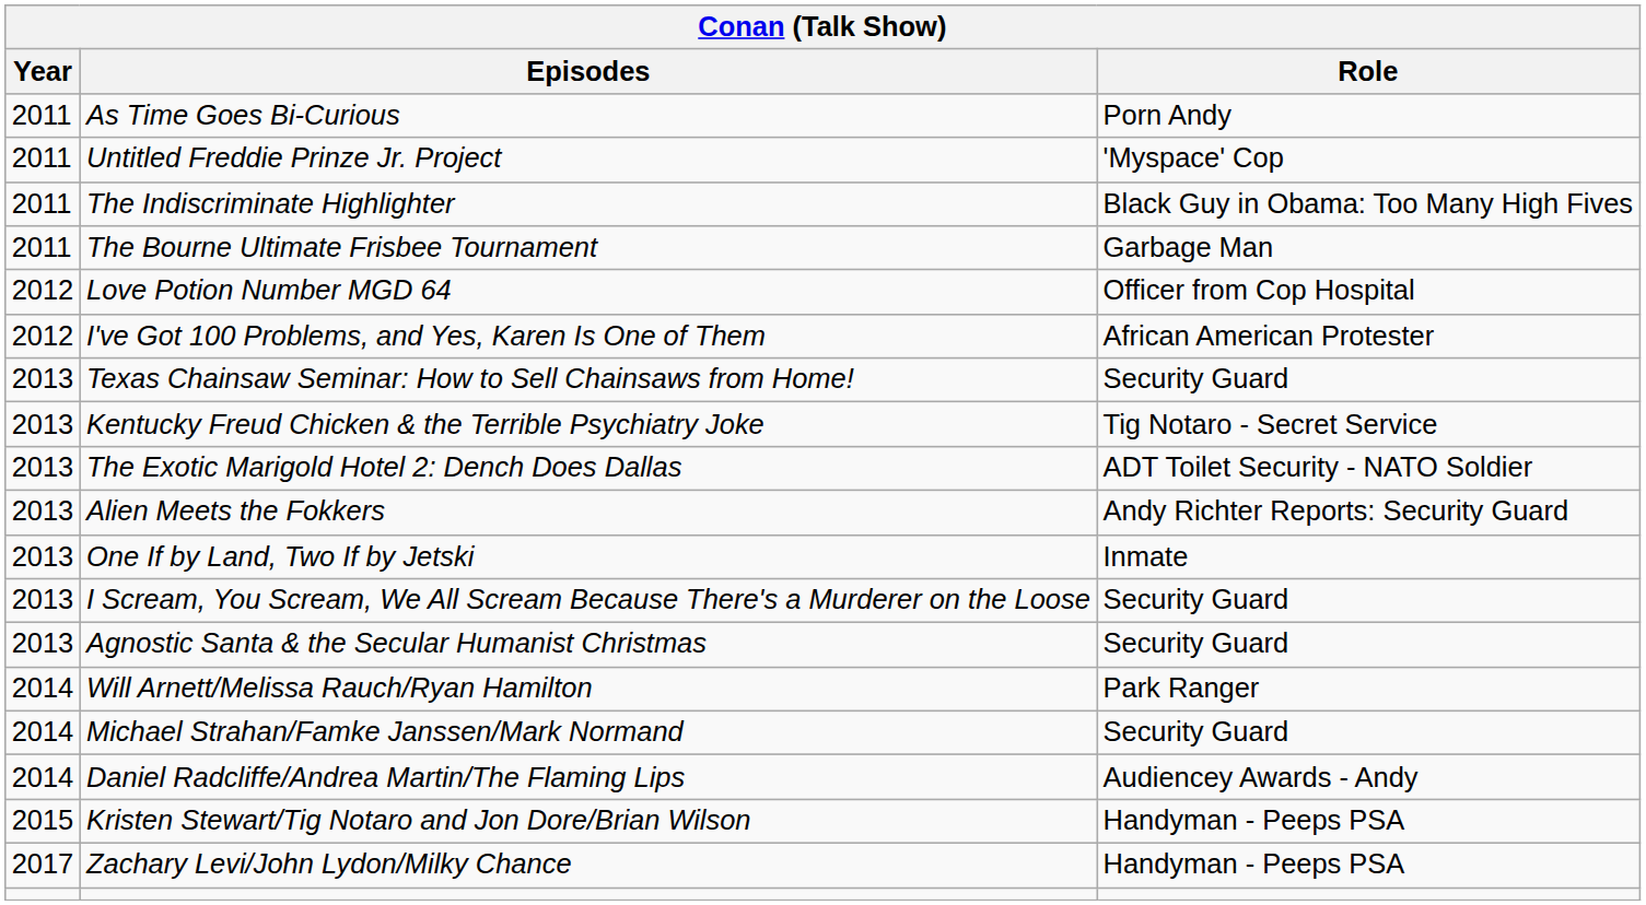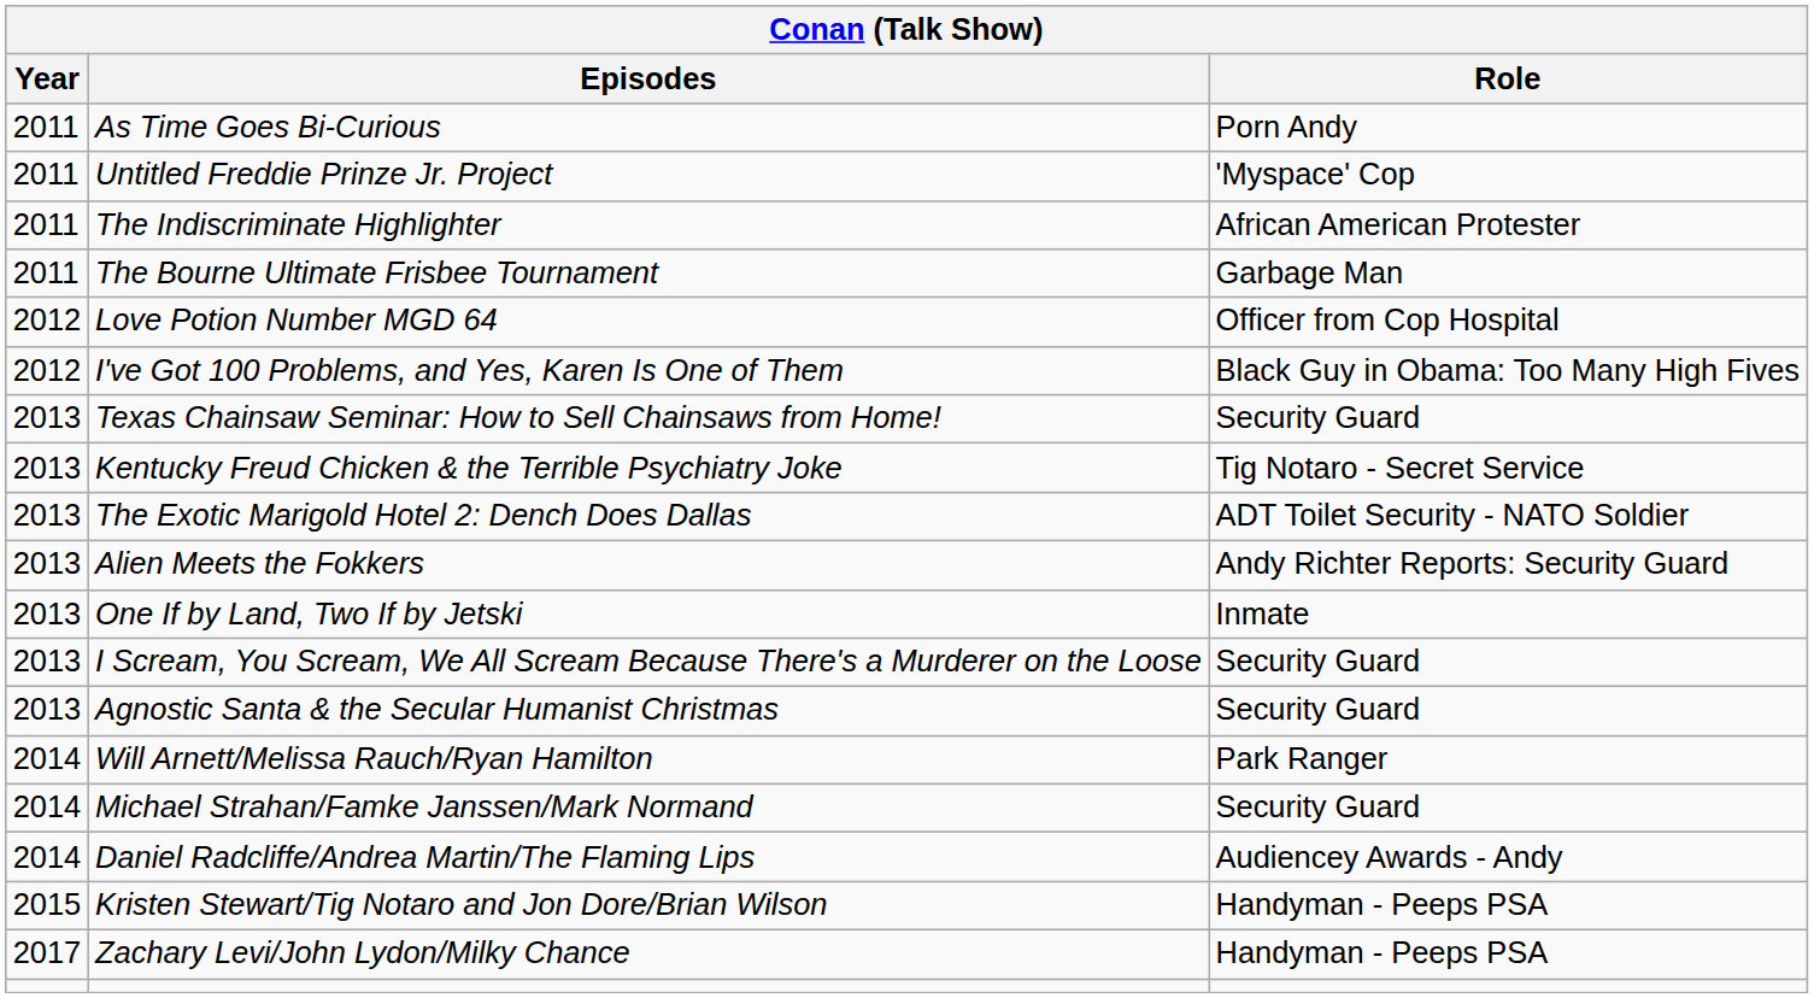The Indiscriminate Highlighter | Role: Black Guy in Obama: Too Many High Fives -> African American Protester
I've Got 100 Problems, and Yes, Karen Is One of Them | Role: African American Protester -> Black Guy in Obama: Too Many High Fives
